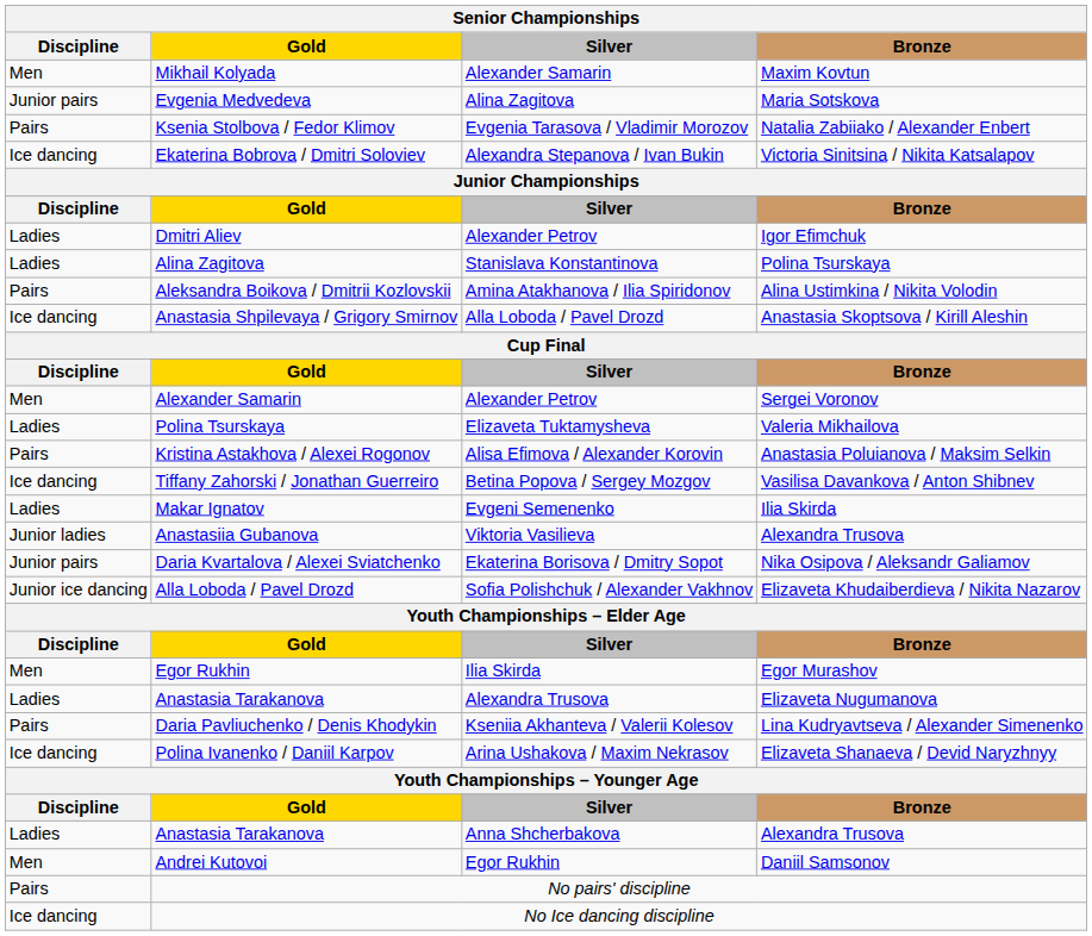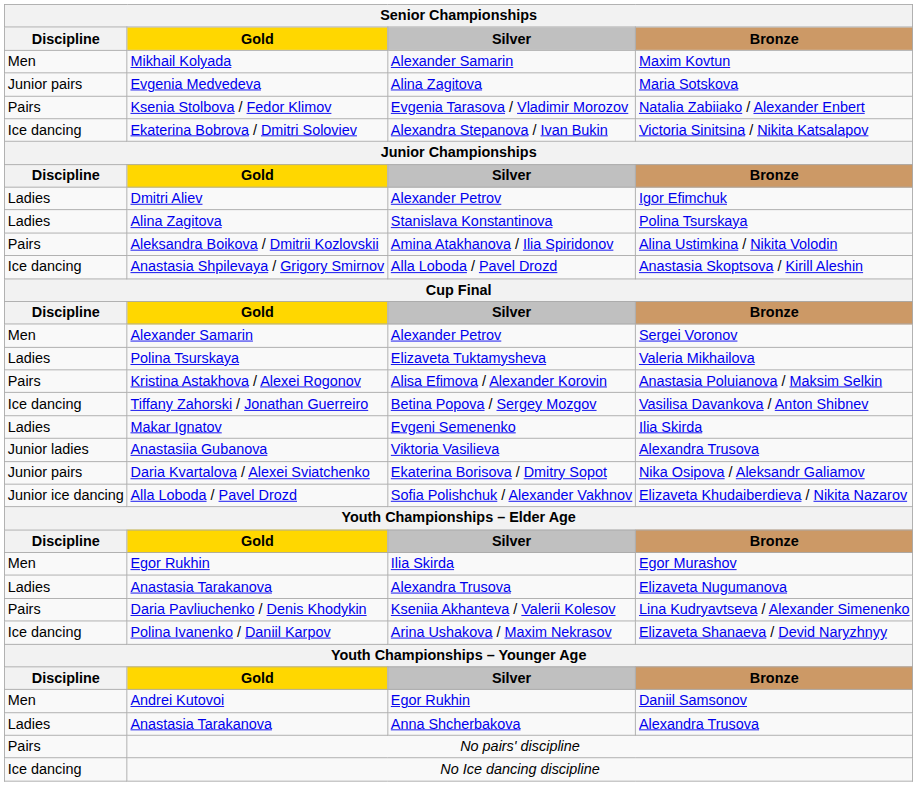rows swapped: Andrei Kutovoi <-> Anastasia Tarakanova / Anna Shcherbakova
